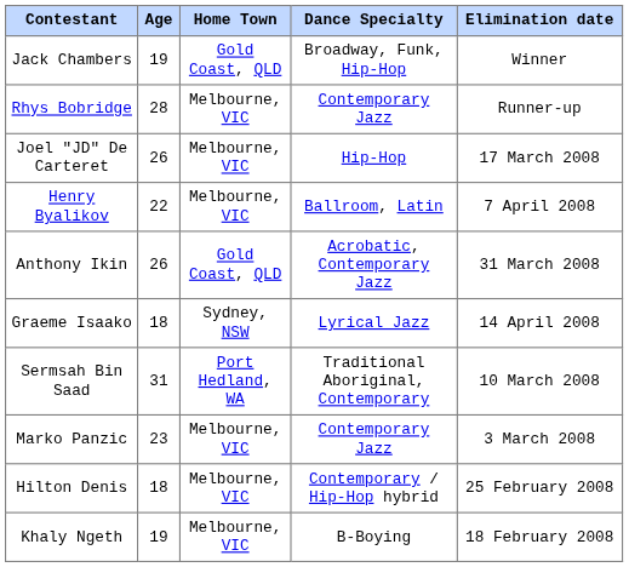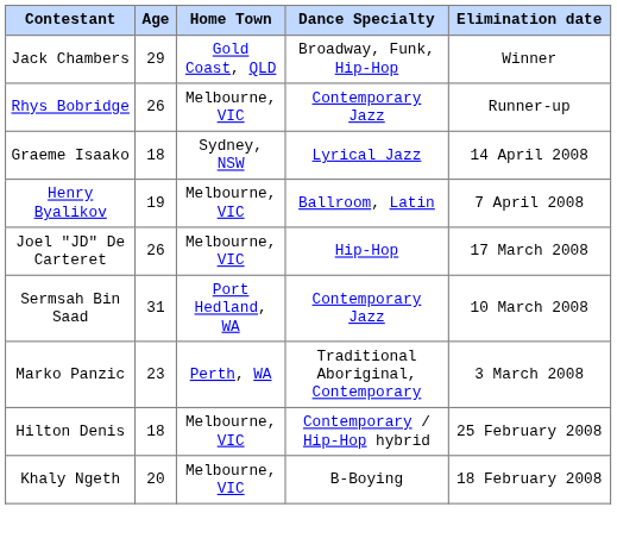Jack Chambers | Age: 19 -> 29
Rhys Bobridge | Age: 28 -> 26
rows swapped: Graeme Isaako <-> Joel "JD" De Carteret
Henry Byalikov | Age: 22 -> 19
- row: Anthony Ikin | 26 | Gold Coast, QLD | Acrobatic, Contemporary Jazz | 31 March 2008
Sermsah Bin Saad | Dance Specialty: Traditional Aboriginal, Contemporary -> Contemporary Jazz
Marko Panzic | Home Town: Melbourne, VIC -> Perth, WA
Marko Panzic | Dance Specialty: Contemporary Jazz -> Traditional Aboriginal, Contemporary
Khaly Ngeth | Age: 19 -> 20
